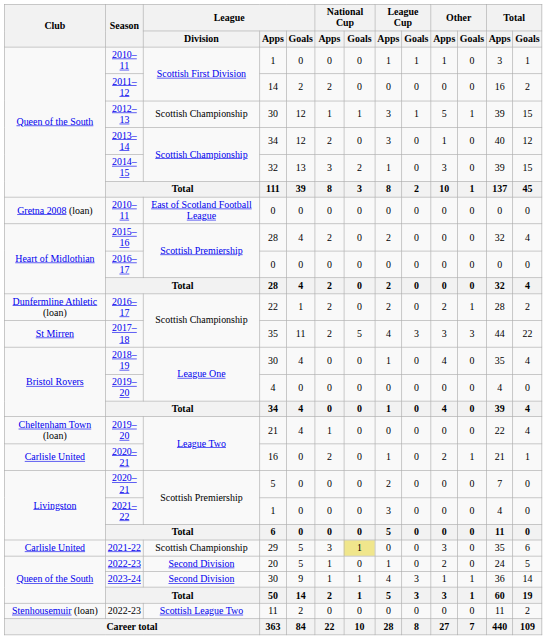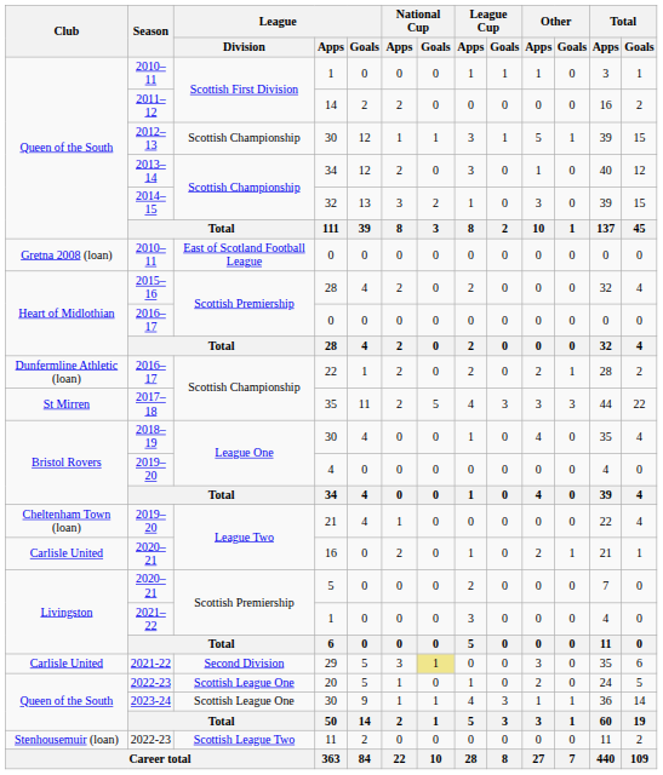29 | League / Division: Scottish Championship -> Second Division
20 | League / Division: Second Division -> Scottish League One
2023-24 / 30 | League / Division: Second Division -> Scottish League One
